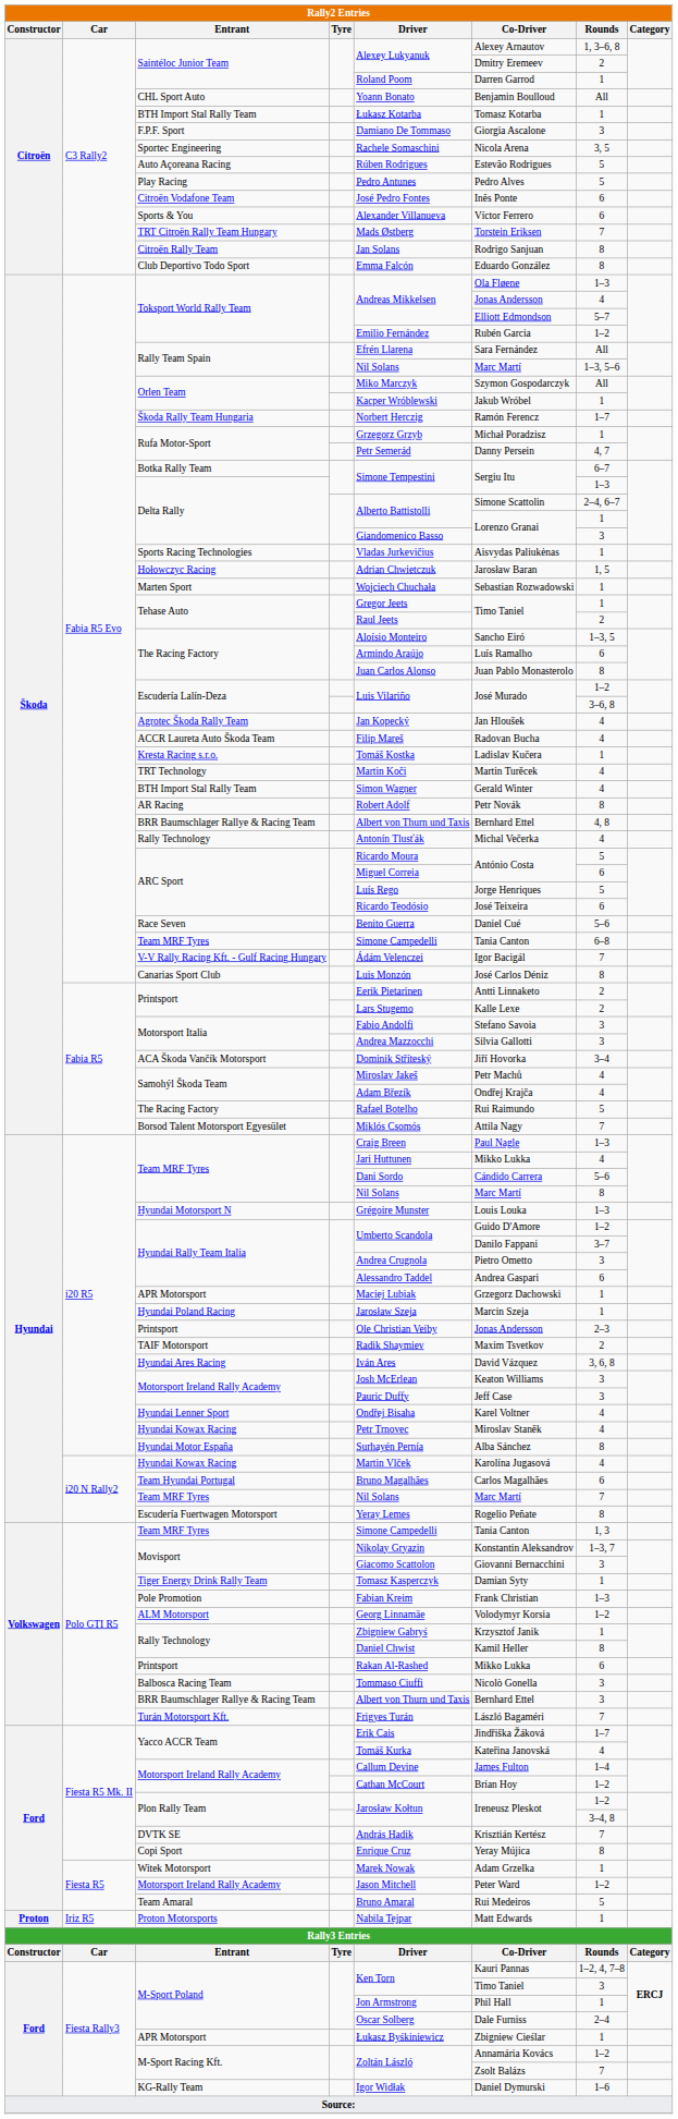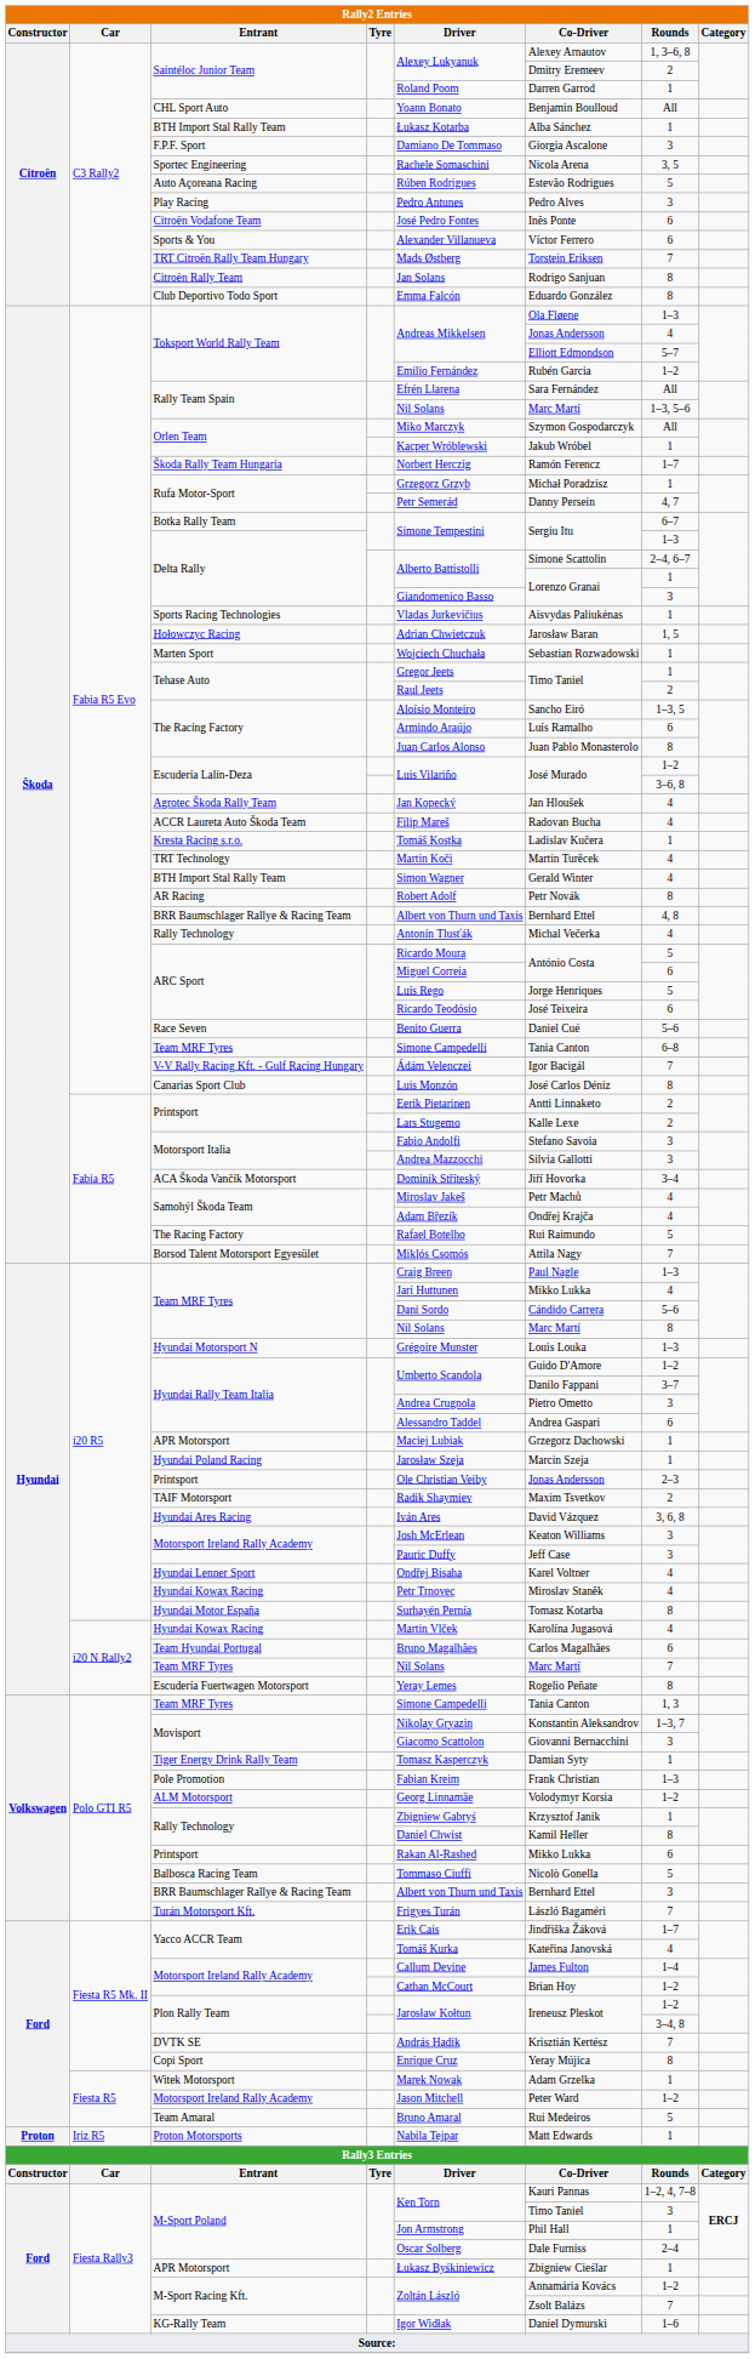C3 Rally2 / BTH Import Stal Rally Team | Rally2 Entries / Co-Driver: Tomasz Kotarba -> Alba Sánchez
Play Racing | Rally2 Entries / Rounds: 5 -> 3
Hyundai Motor España | Rally2 Entries / Co-Driver: Alba Sánchez -> Tomasz Kotarba
Balbosca Racing Team | Rally2 Entries / Rounds: 3 -> 5
